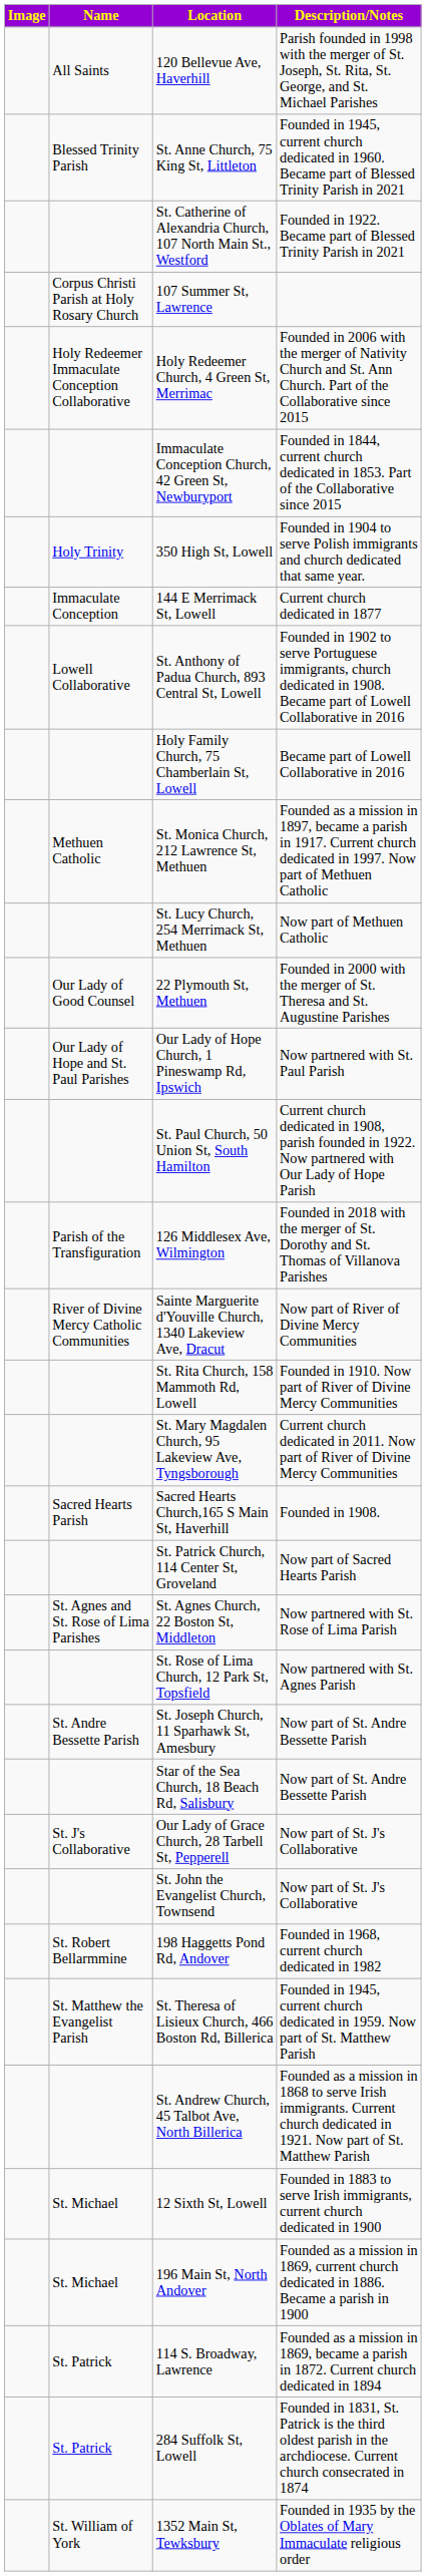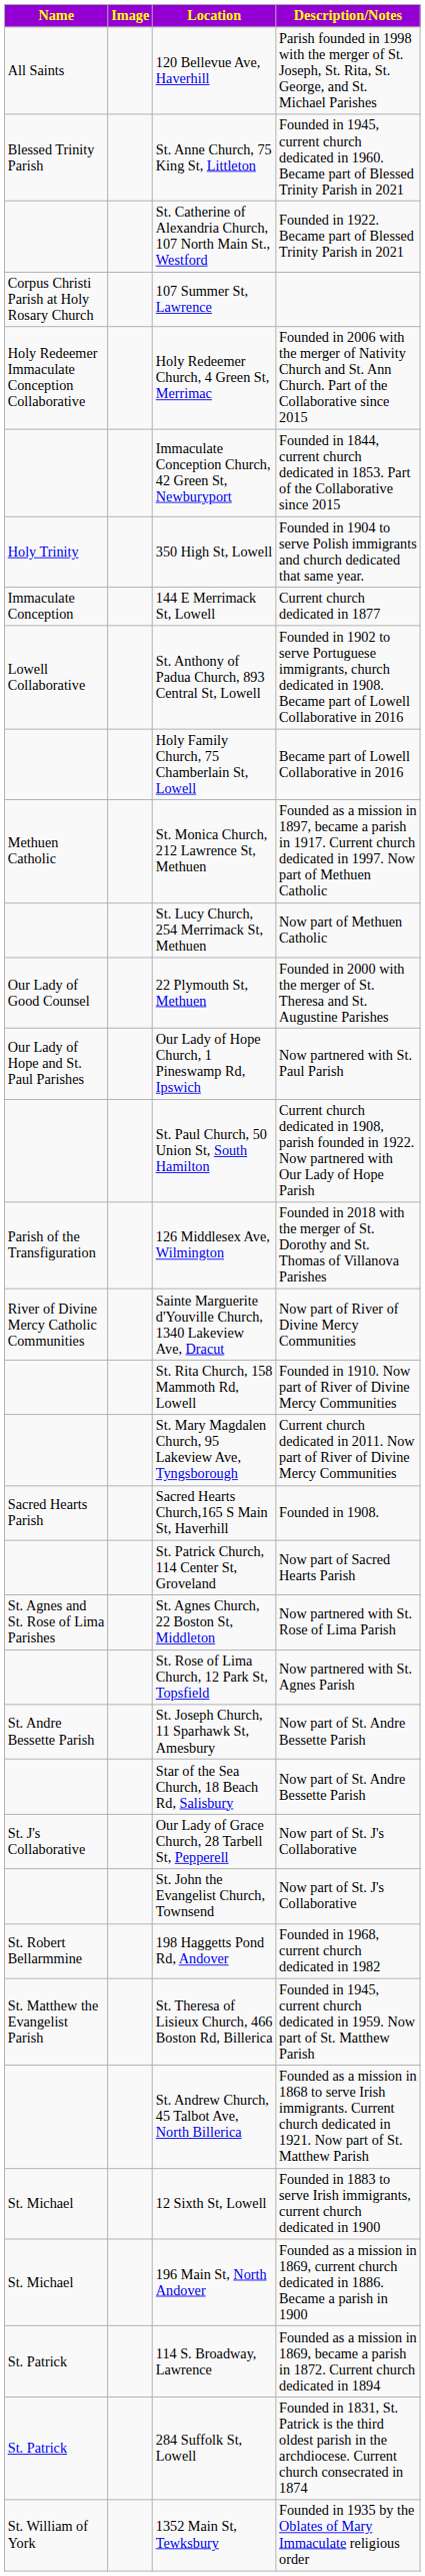columns swapped: Name <-> Image
